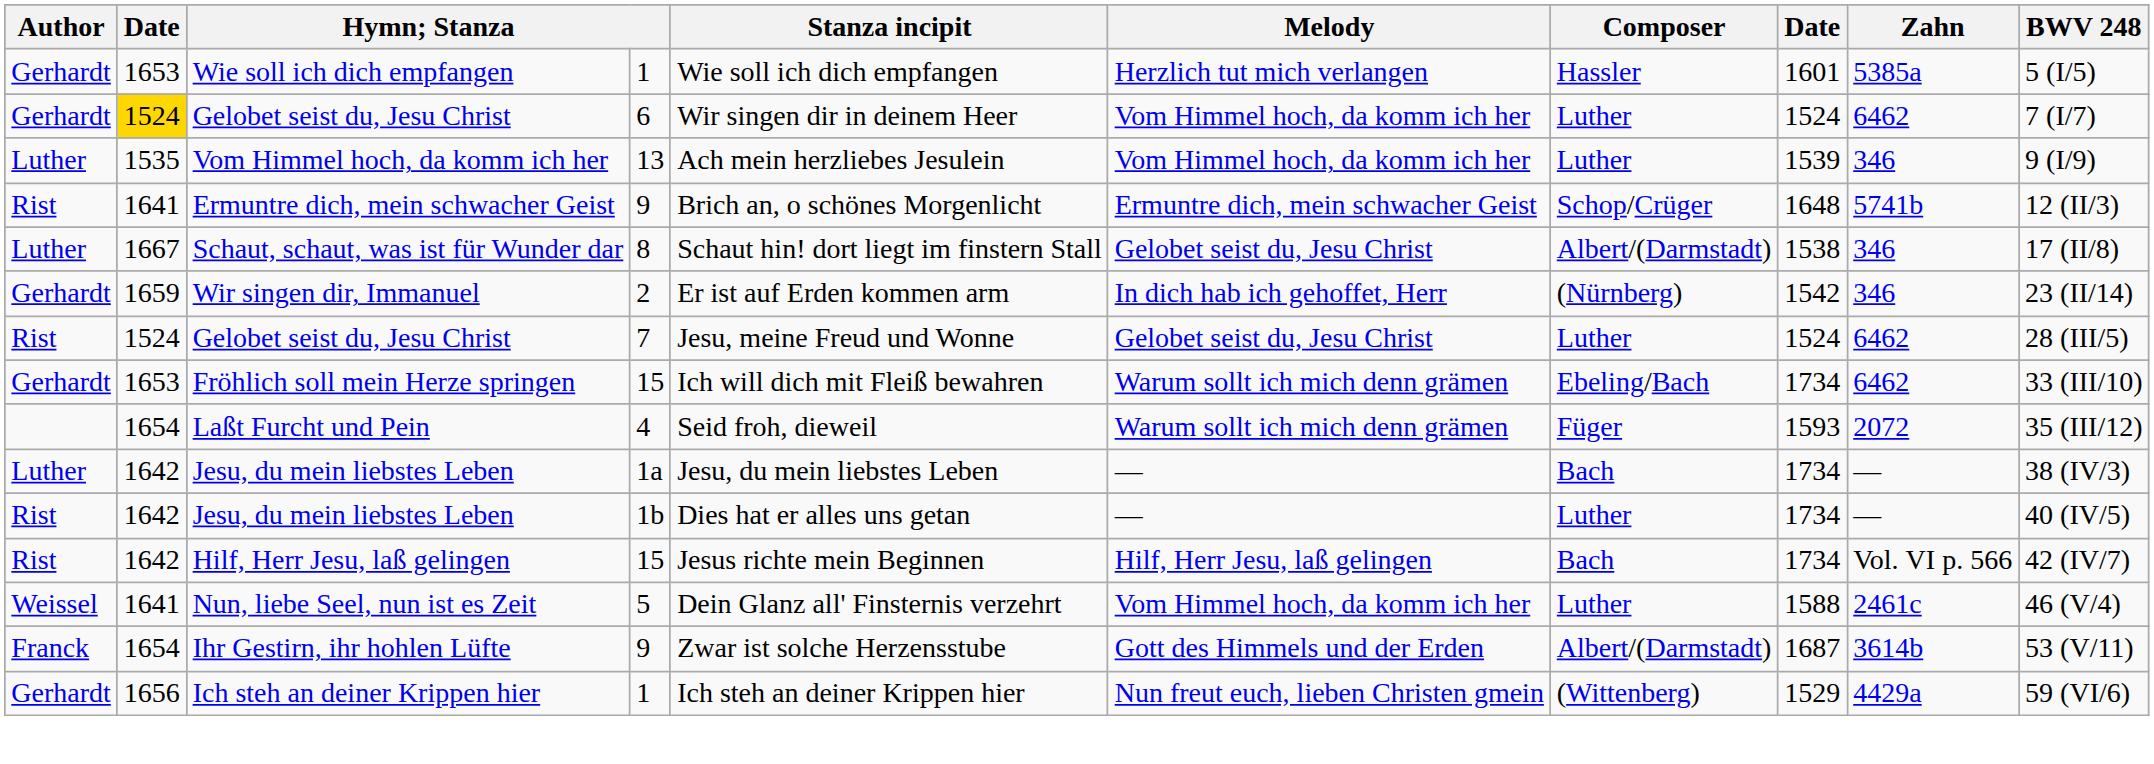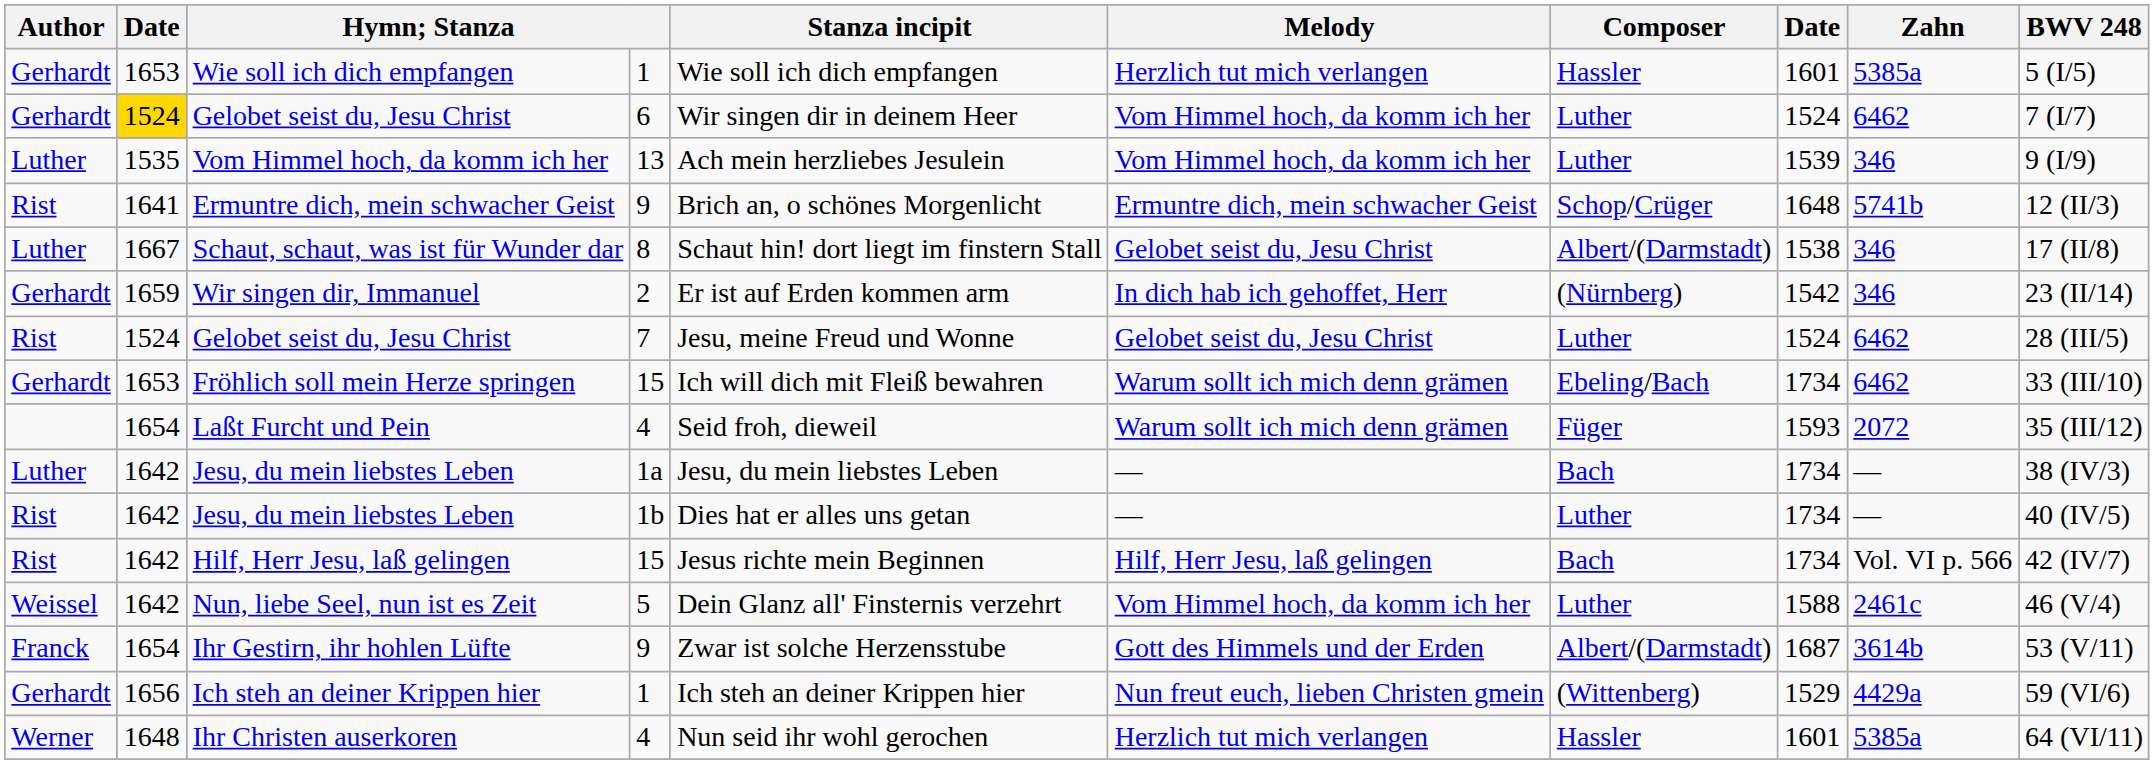Nun, liebe Seel, nun ist es Zeit | column 2: 1641 -> 1642
+ row: Werner | 1648 | Ihr Christen auserkoren | 4 | Nun seid ihr wohl gerochen | Herzlich tut mich verlangen | Hassler | 1601 | 5385a | 64 (VI/11)
